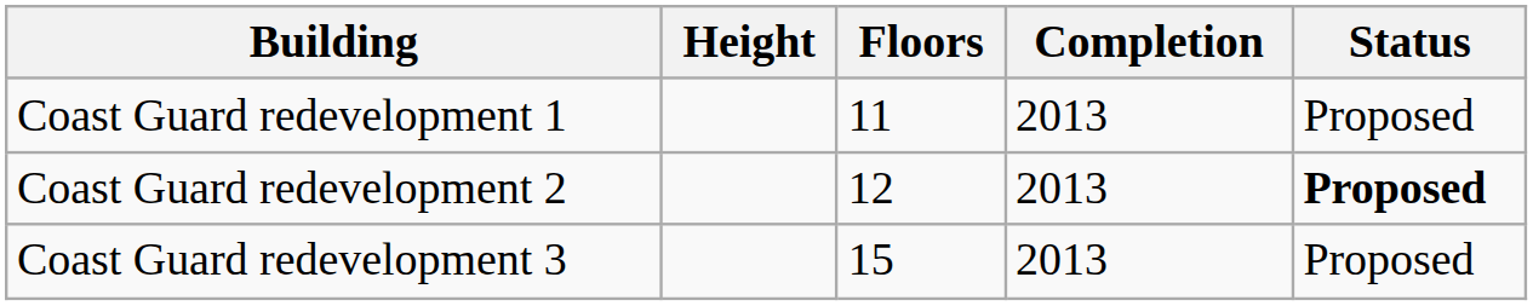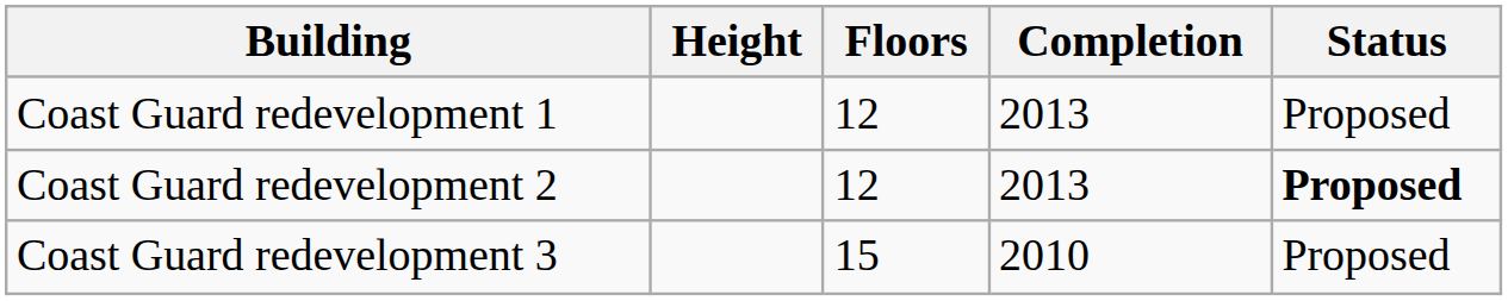Coast Guard redevelopment 1 | Floors: 11 -> 12
Coast Guard redevelopment 3 | Completion: 2013 -> 2010
